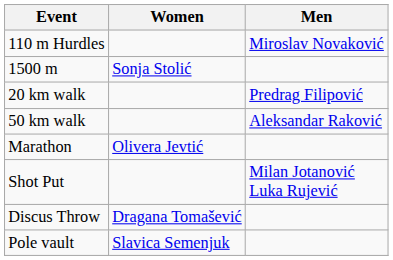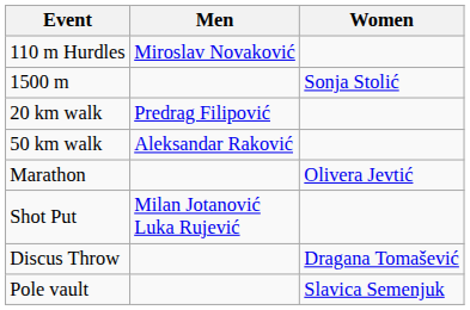columns swapped: Men <-> Women
